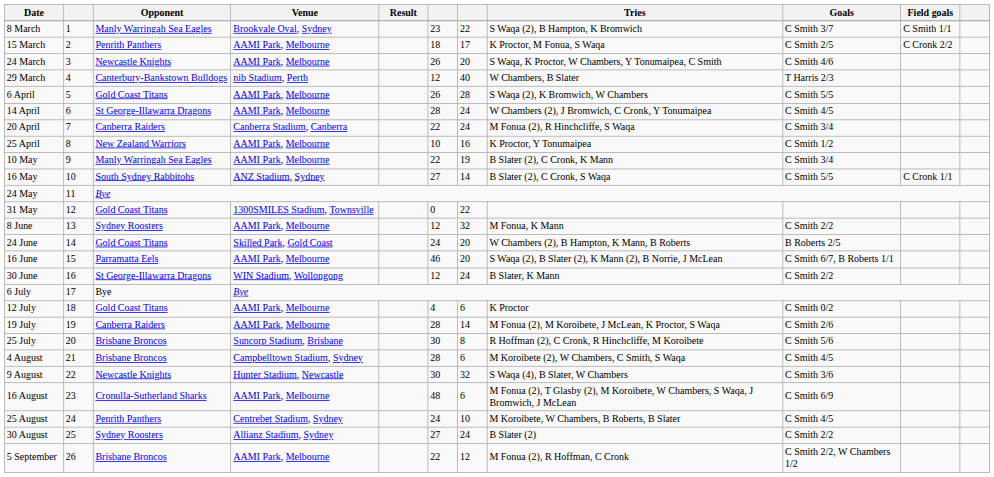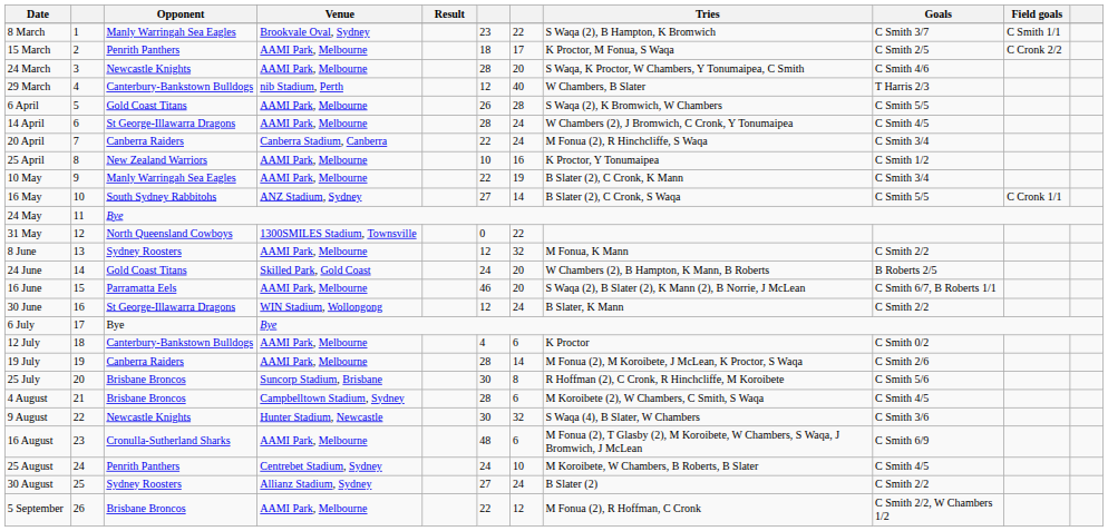24 March | column 6: 26 -> 28
31 May | Opponent: Gold Coast Titans -> North Queensland Cowboys
12 July | Opponent: Gold Coast Titans -> Canterbury-Bankstown Bulldogs
